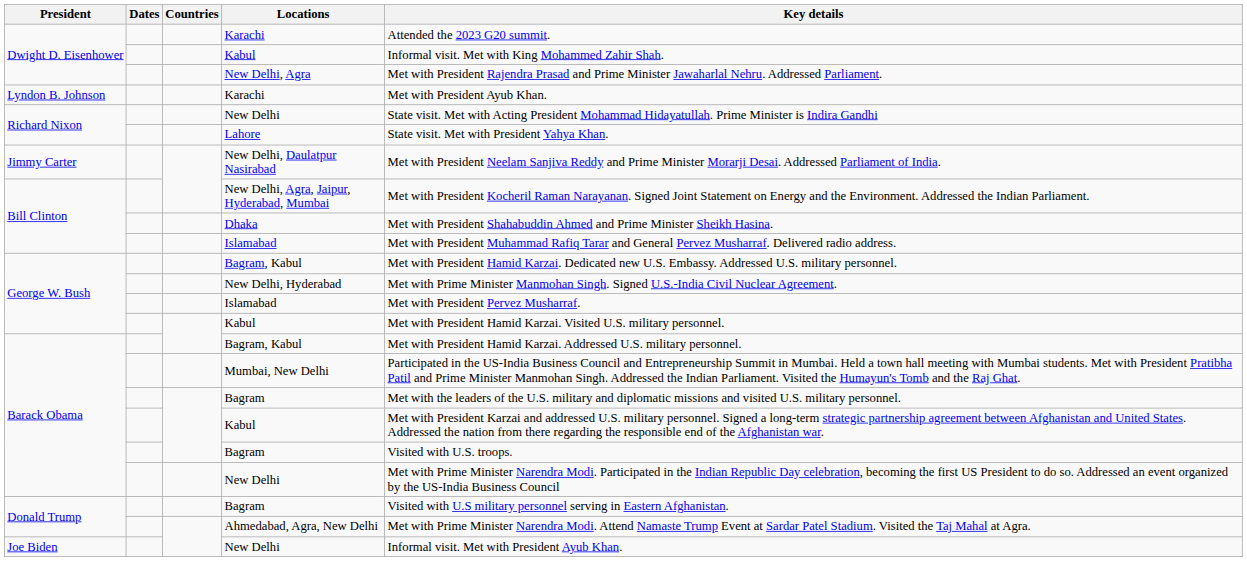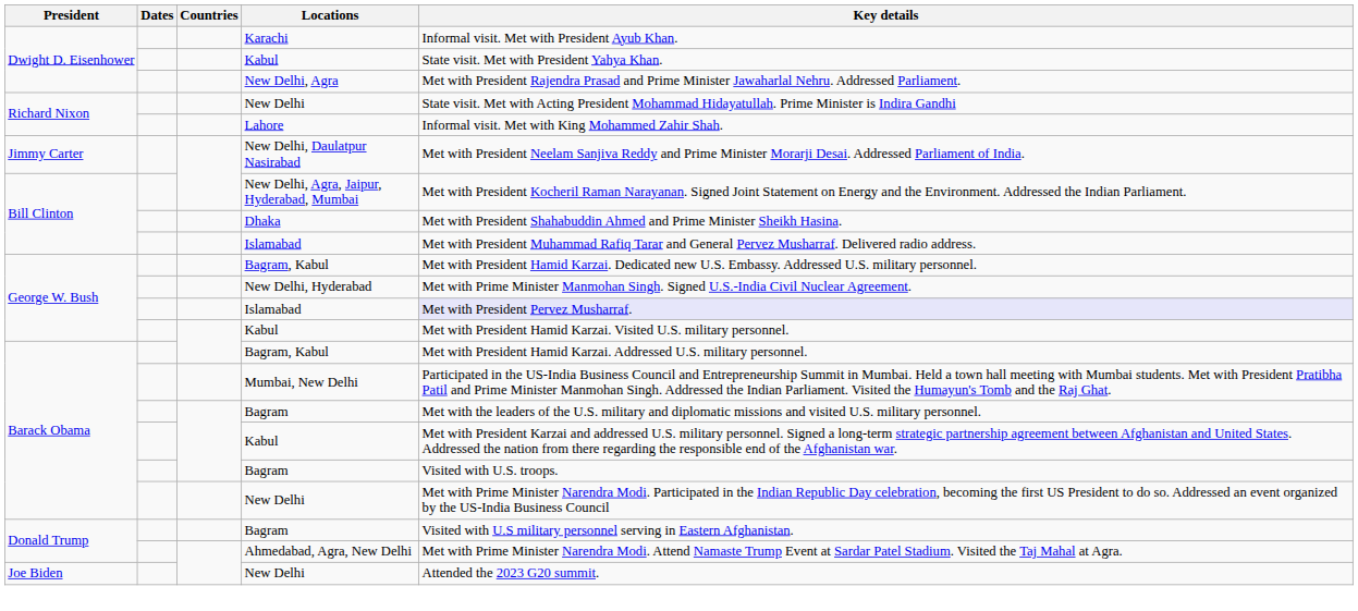Dwight D. Eisenhower / Karachi | Key details: Attended the 2023 G20 summit. -> Informal visit. Met with President Ayub Khan.
Dwight D. Eisenhower / Kabul | Key details: Informal visit. Met with King Mohammed Zahir Shah. -> State visit. Met with President Yahya Khan.
- row: Lyndon B. Johnson | Karachi | Met with President Ayub Khan.
Lahore | Key details: State visit. Met with President Yahya Khan. -> Informal visit. Met with King Mohammed Zahir Shah.
George W. Bush / Islamabad | Key details: no background -> lavender background
Joe Biden / New Delhi | Key details: Informal visit. Met with President Ayub Khan. -> Attended the 2023 G20 summit.
